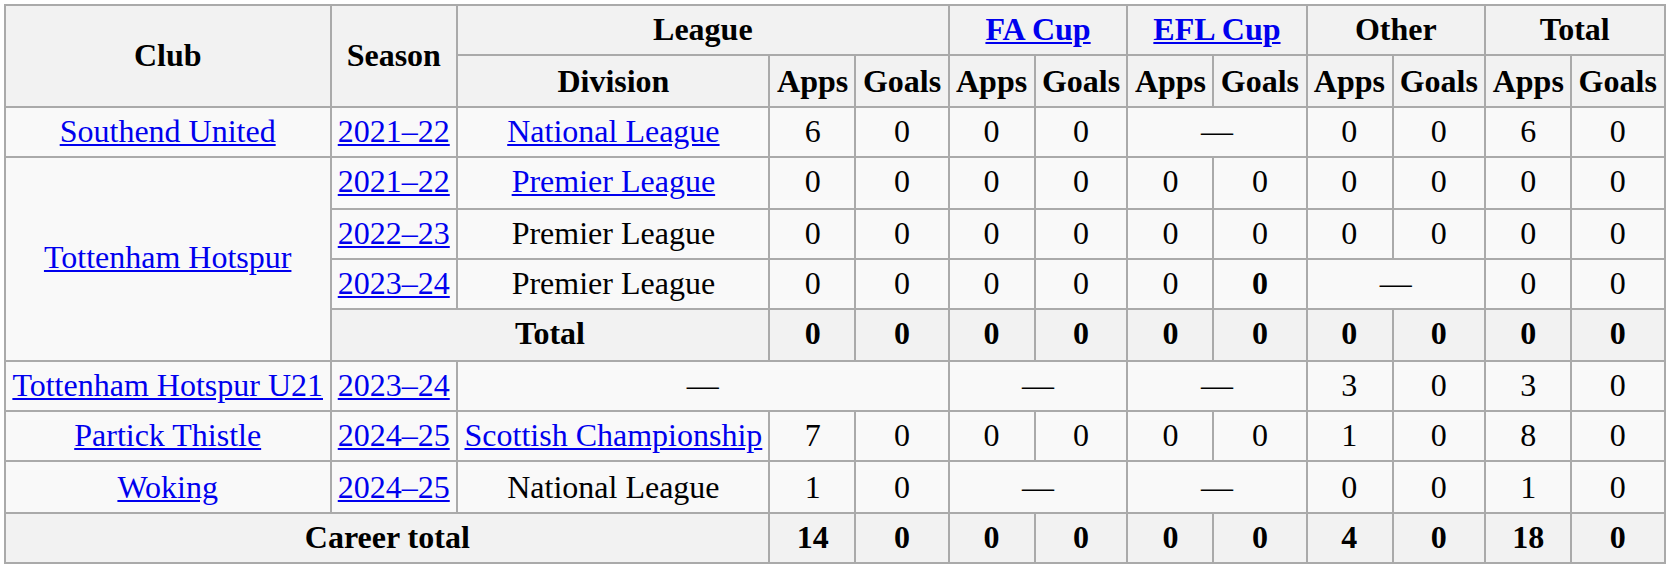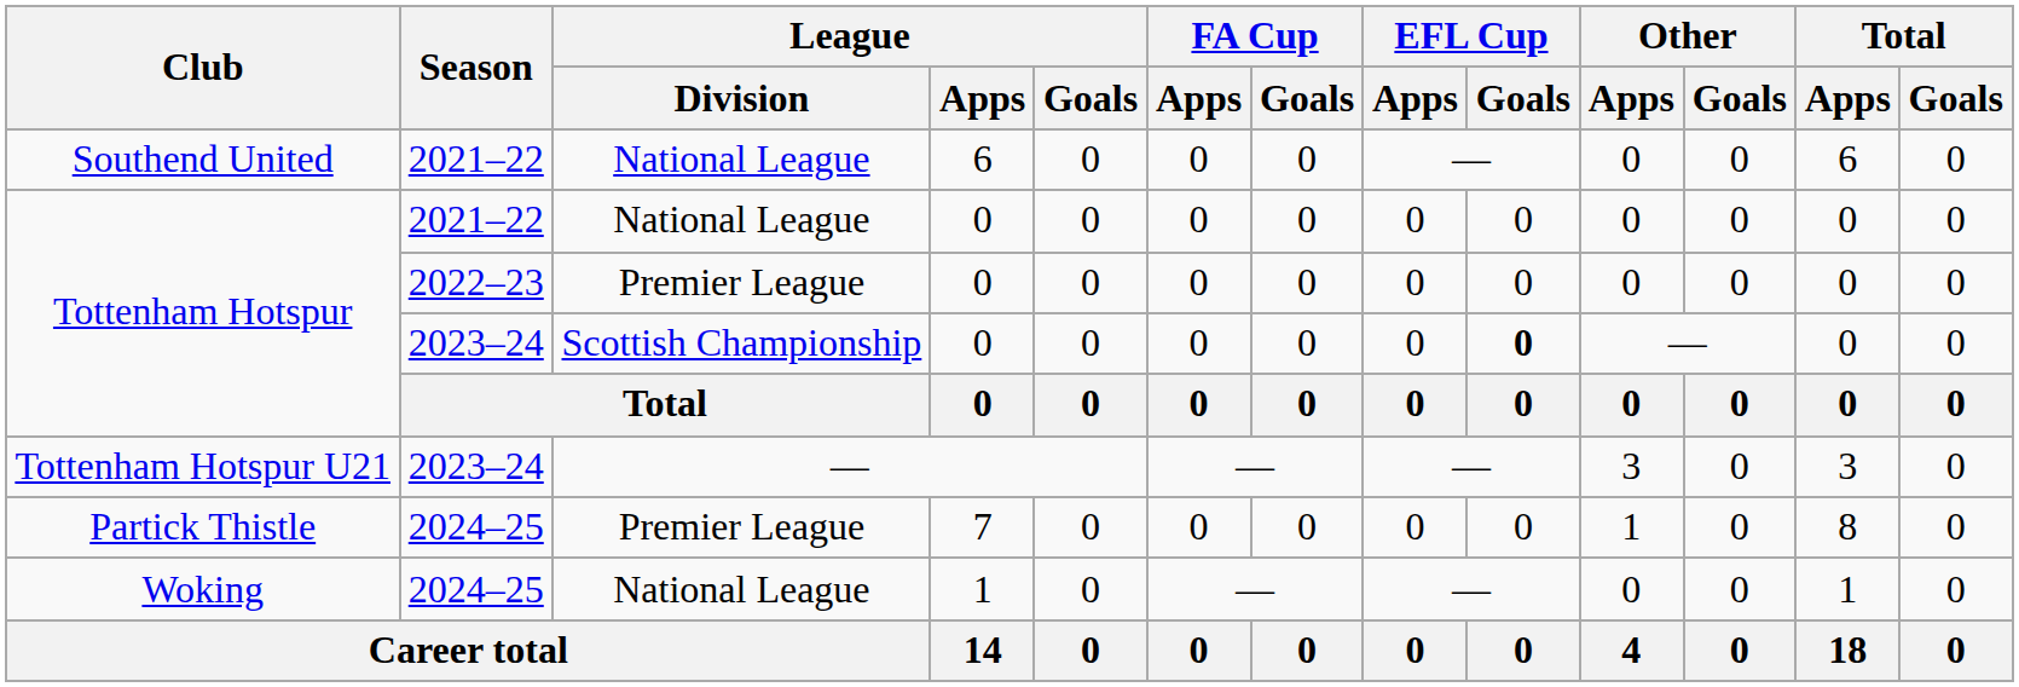Tottenham Hotspur / 2021–22 | League / Division: Premier League -> National League
Tottenham Hotspur / 2023–24 | League / Division: Premier League -> Scottish Championship
Partick Thistle | League / Division: Scottish Championship -> Premier League
